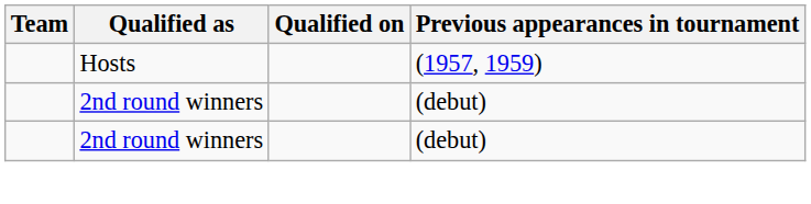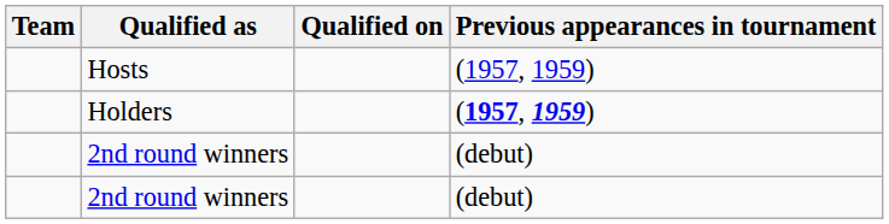+ row: Holders | (1957, 1959)
